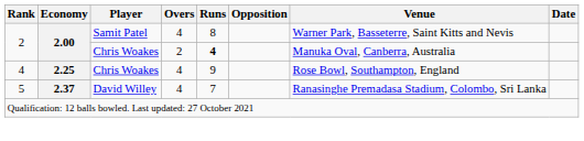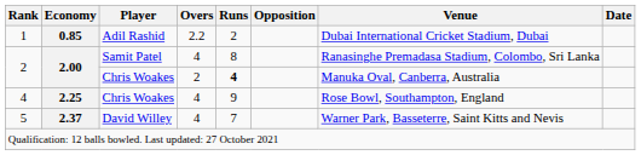+ row: 1 | 0.85 | Adil Rashid | 2.2 | 2 | Dubai International Cricket Stadium, Dubai
2 / Samit Patel | Venue: Warner Park, Basseterre, Saint Kitts and Nevis -> Ranasinghe Premadasa Stadium, Colombo, Sri Lanka
5 | Venue: Ranasinghe Premadasa Stadium, Colombo, Sri Lanka -> Warner Park, Basseterre, Saint Kitts and Nevis
